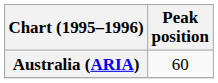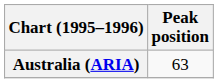Australia (ARIA) | Peak position: 60 -> 63
